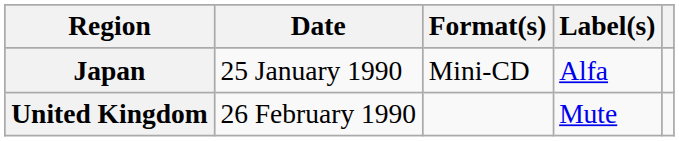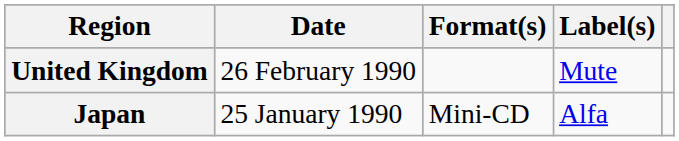rows swapped: Japan <-> United Kingdom
